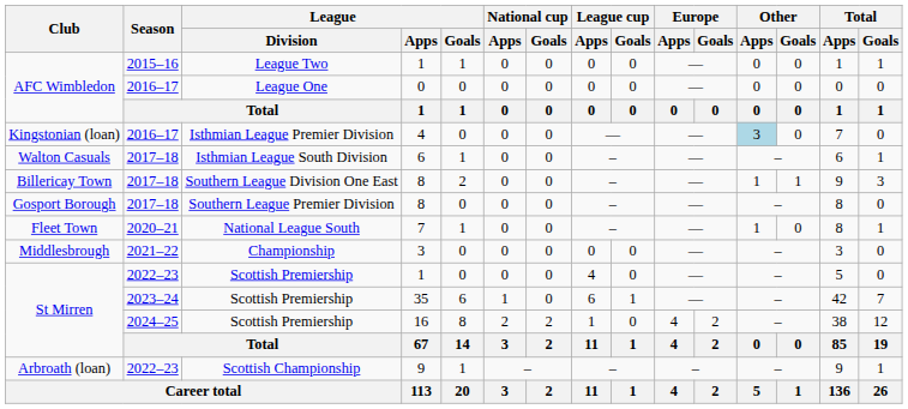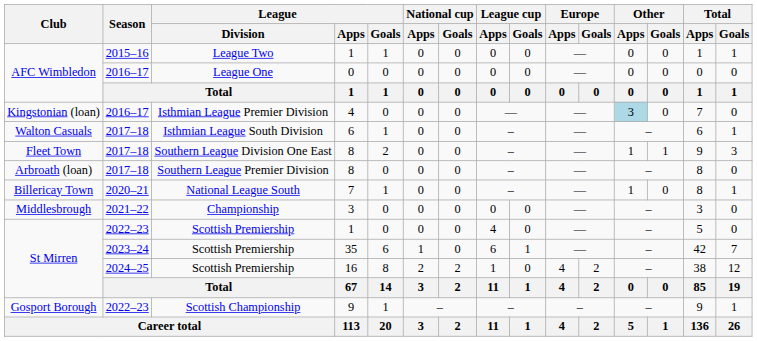Southern League Division One East | Club: Billericay Town -> Fleet Town
Southern League Premier Division | Club: Gosport Borough -> Arbroath (loan)
National League South | Club: Fleet Town -> Billericay Town
Scottish Championship | Club: Arbroath (loan) -> Gosport Borough
